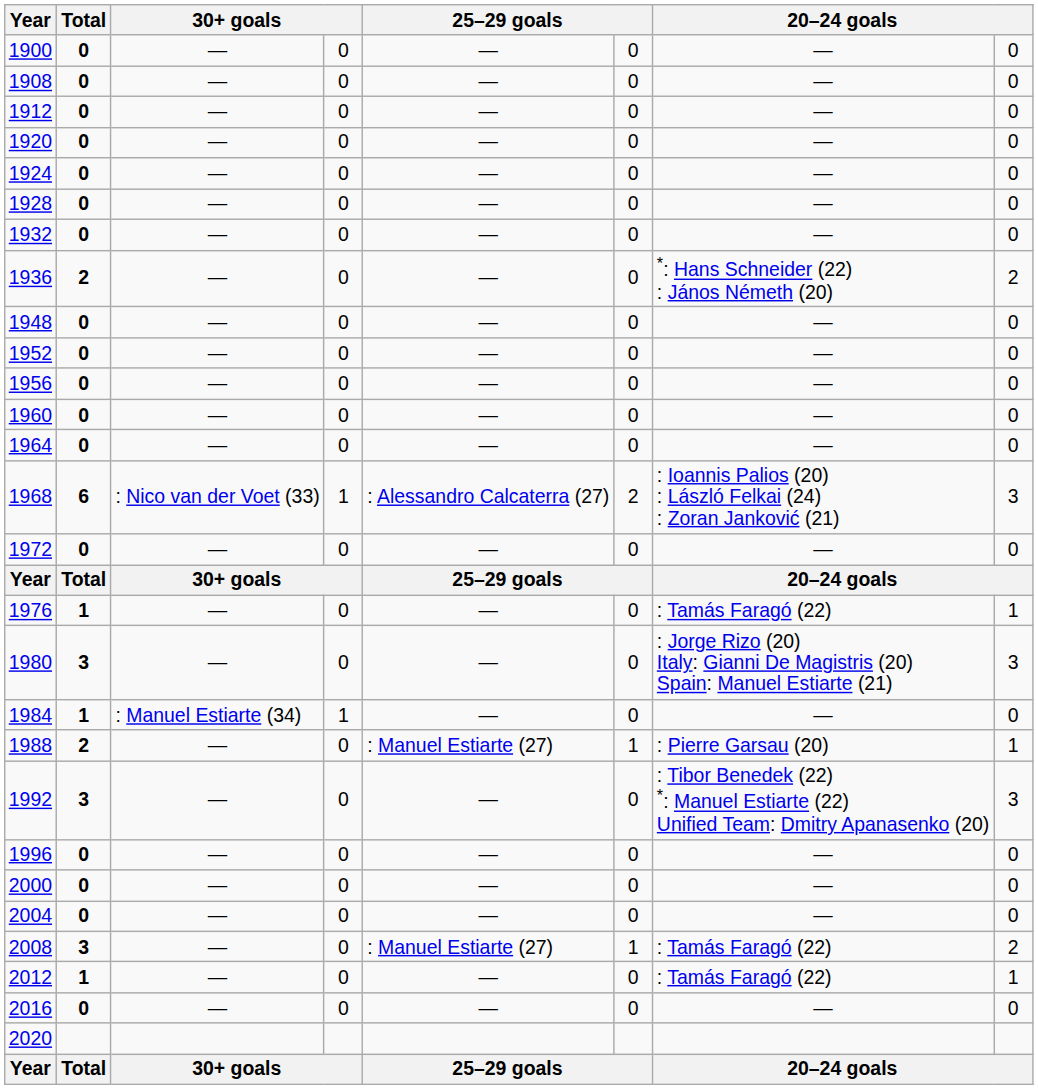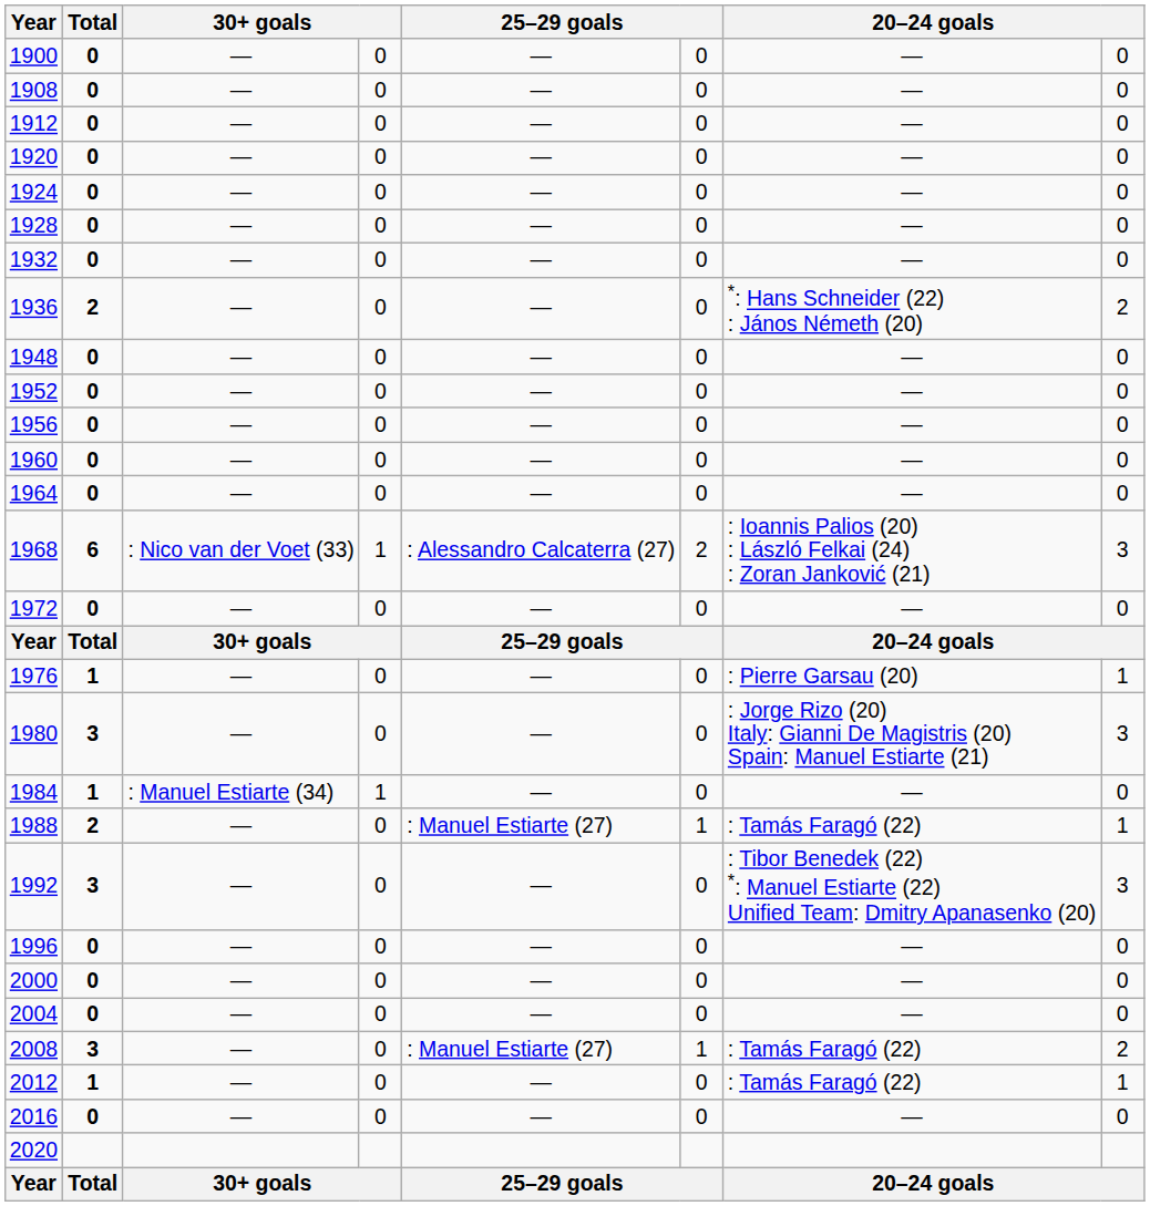1976 | column 7: : Tamás Faragó (22) -> : Pierre Garsau (20)
1988 | column 7: : Pierre Garsau (20) -> : Tamás Faragó (22)
